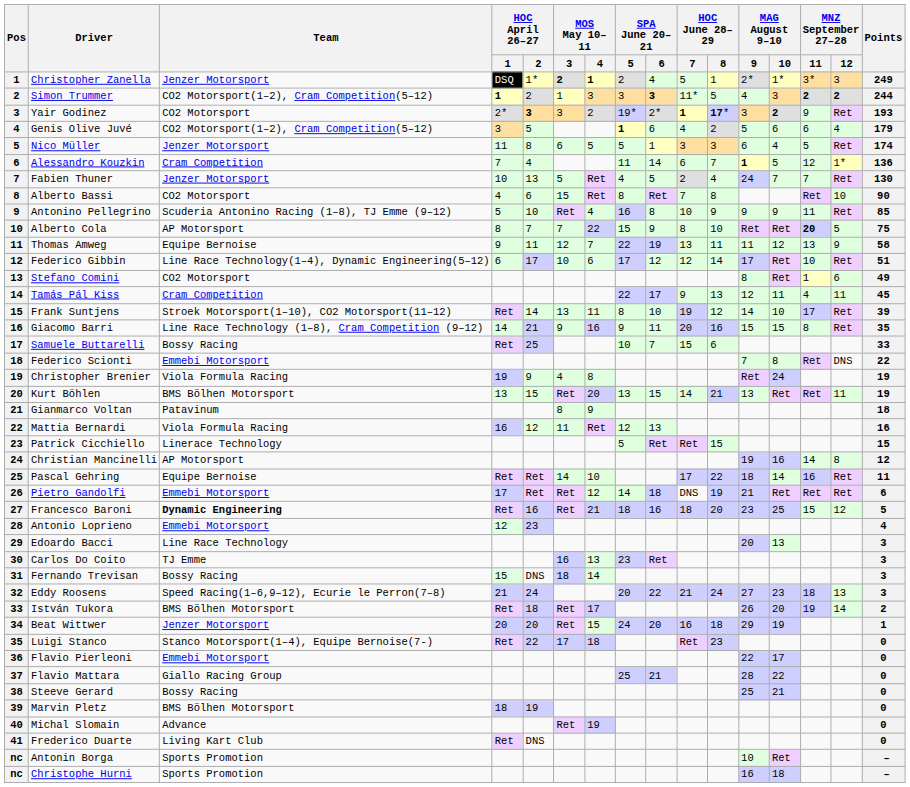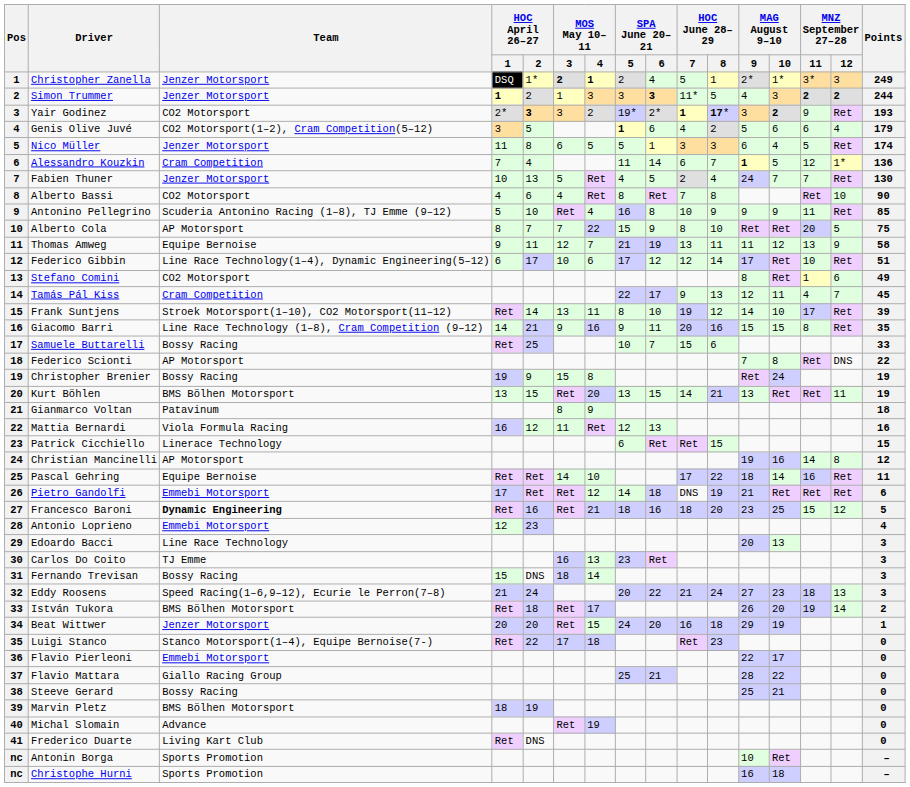Simon Trummer | Team: CO2 Motorsport(1–2), Cram Competition(5–12) -> Jenzer Motorsport
Alberto Bassi | MOS May 10–11 / 3: 15 -> 4
Alberto Cola | MNZ September 27–28 / 11: bold -> normal
Thomas Amweg | SPA June 20–21 / 5: 22 -> 21
Tamás Pál Kiss | MNZ September 27–28 / 12: 11 -> 7
Federico Scionti | Team: Emmebi Motorsport -> AP Motorsport
Christopher Brenier | Team: Viola Formula Racing -> Bossy Racing
Christopher Brenier | MOS May 10–11 / 3: 4 -> 15
Patrick Cicchiello | SPA June 20–21 / 5: 5 -> 6
